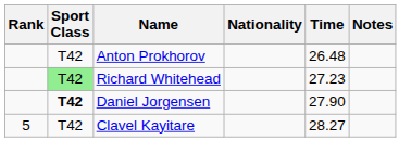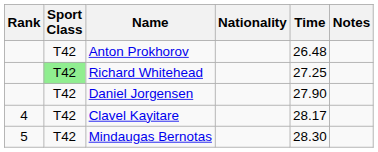Richard Whitehead | Time: 27.23 -> 27.25
Daniel Jorgensen | Sport Class: bold -> normal
Clavel Kayitare | Rank: 5 -> 4
Clavel Kayitare | Time: 28.27 -> 28.17
+ row: 5 | T42 | Mindaugas Bernotas | 28.30
